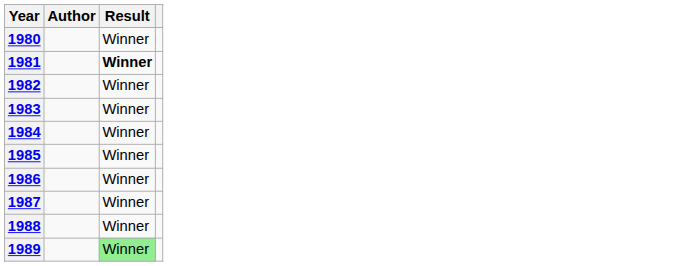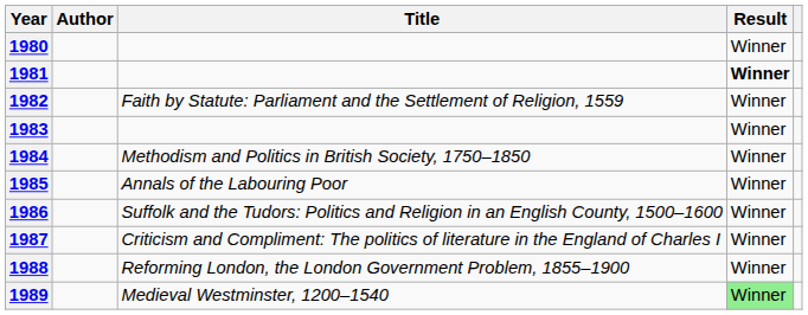+ column: Title | Faith by Statute: Parliament and the Settlement of Religion, 1559 | Methodism and Politics in British Society, 1750–1850 | Annals of the Labouring Poor | Suffolk and the Tudors: Politics and Religion in an English County, 1500–1600 | Criticism and Compliment: The politics of literature in the England of Charles I | Reforming London, the London Government Problem, 1855–1900 | Medieval Westminster, 1200–1540
